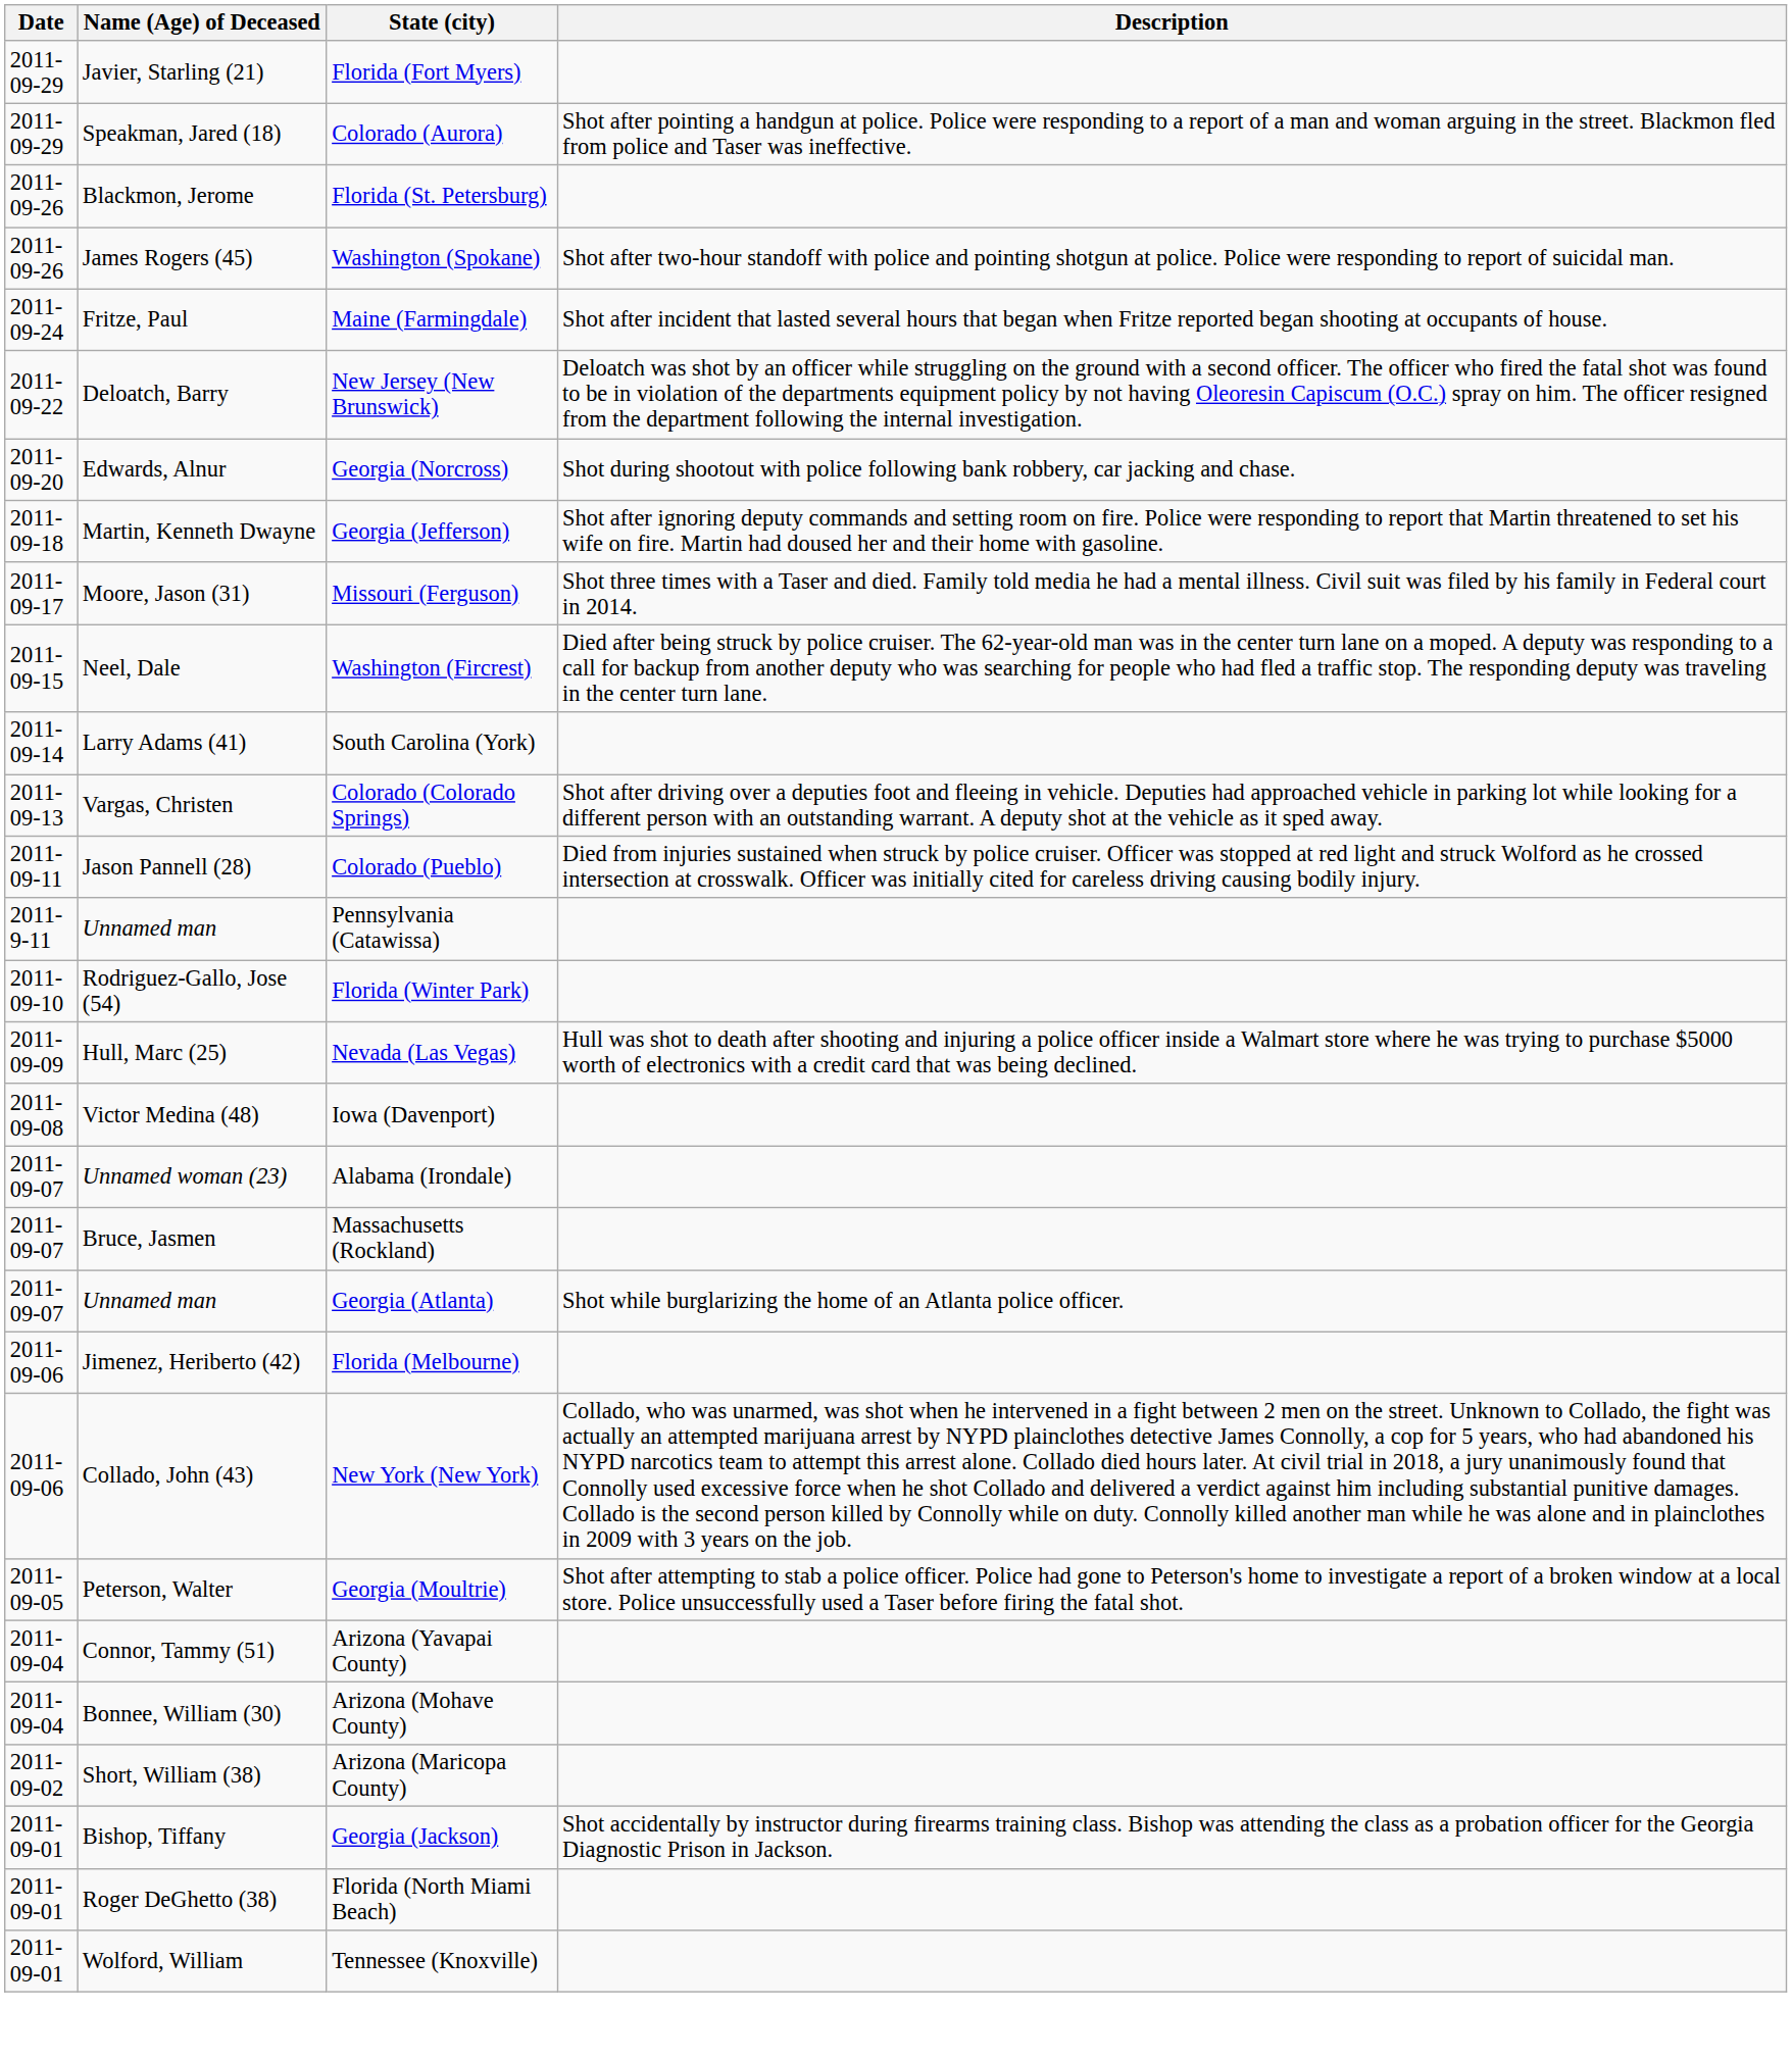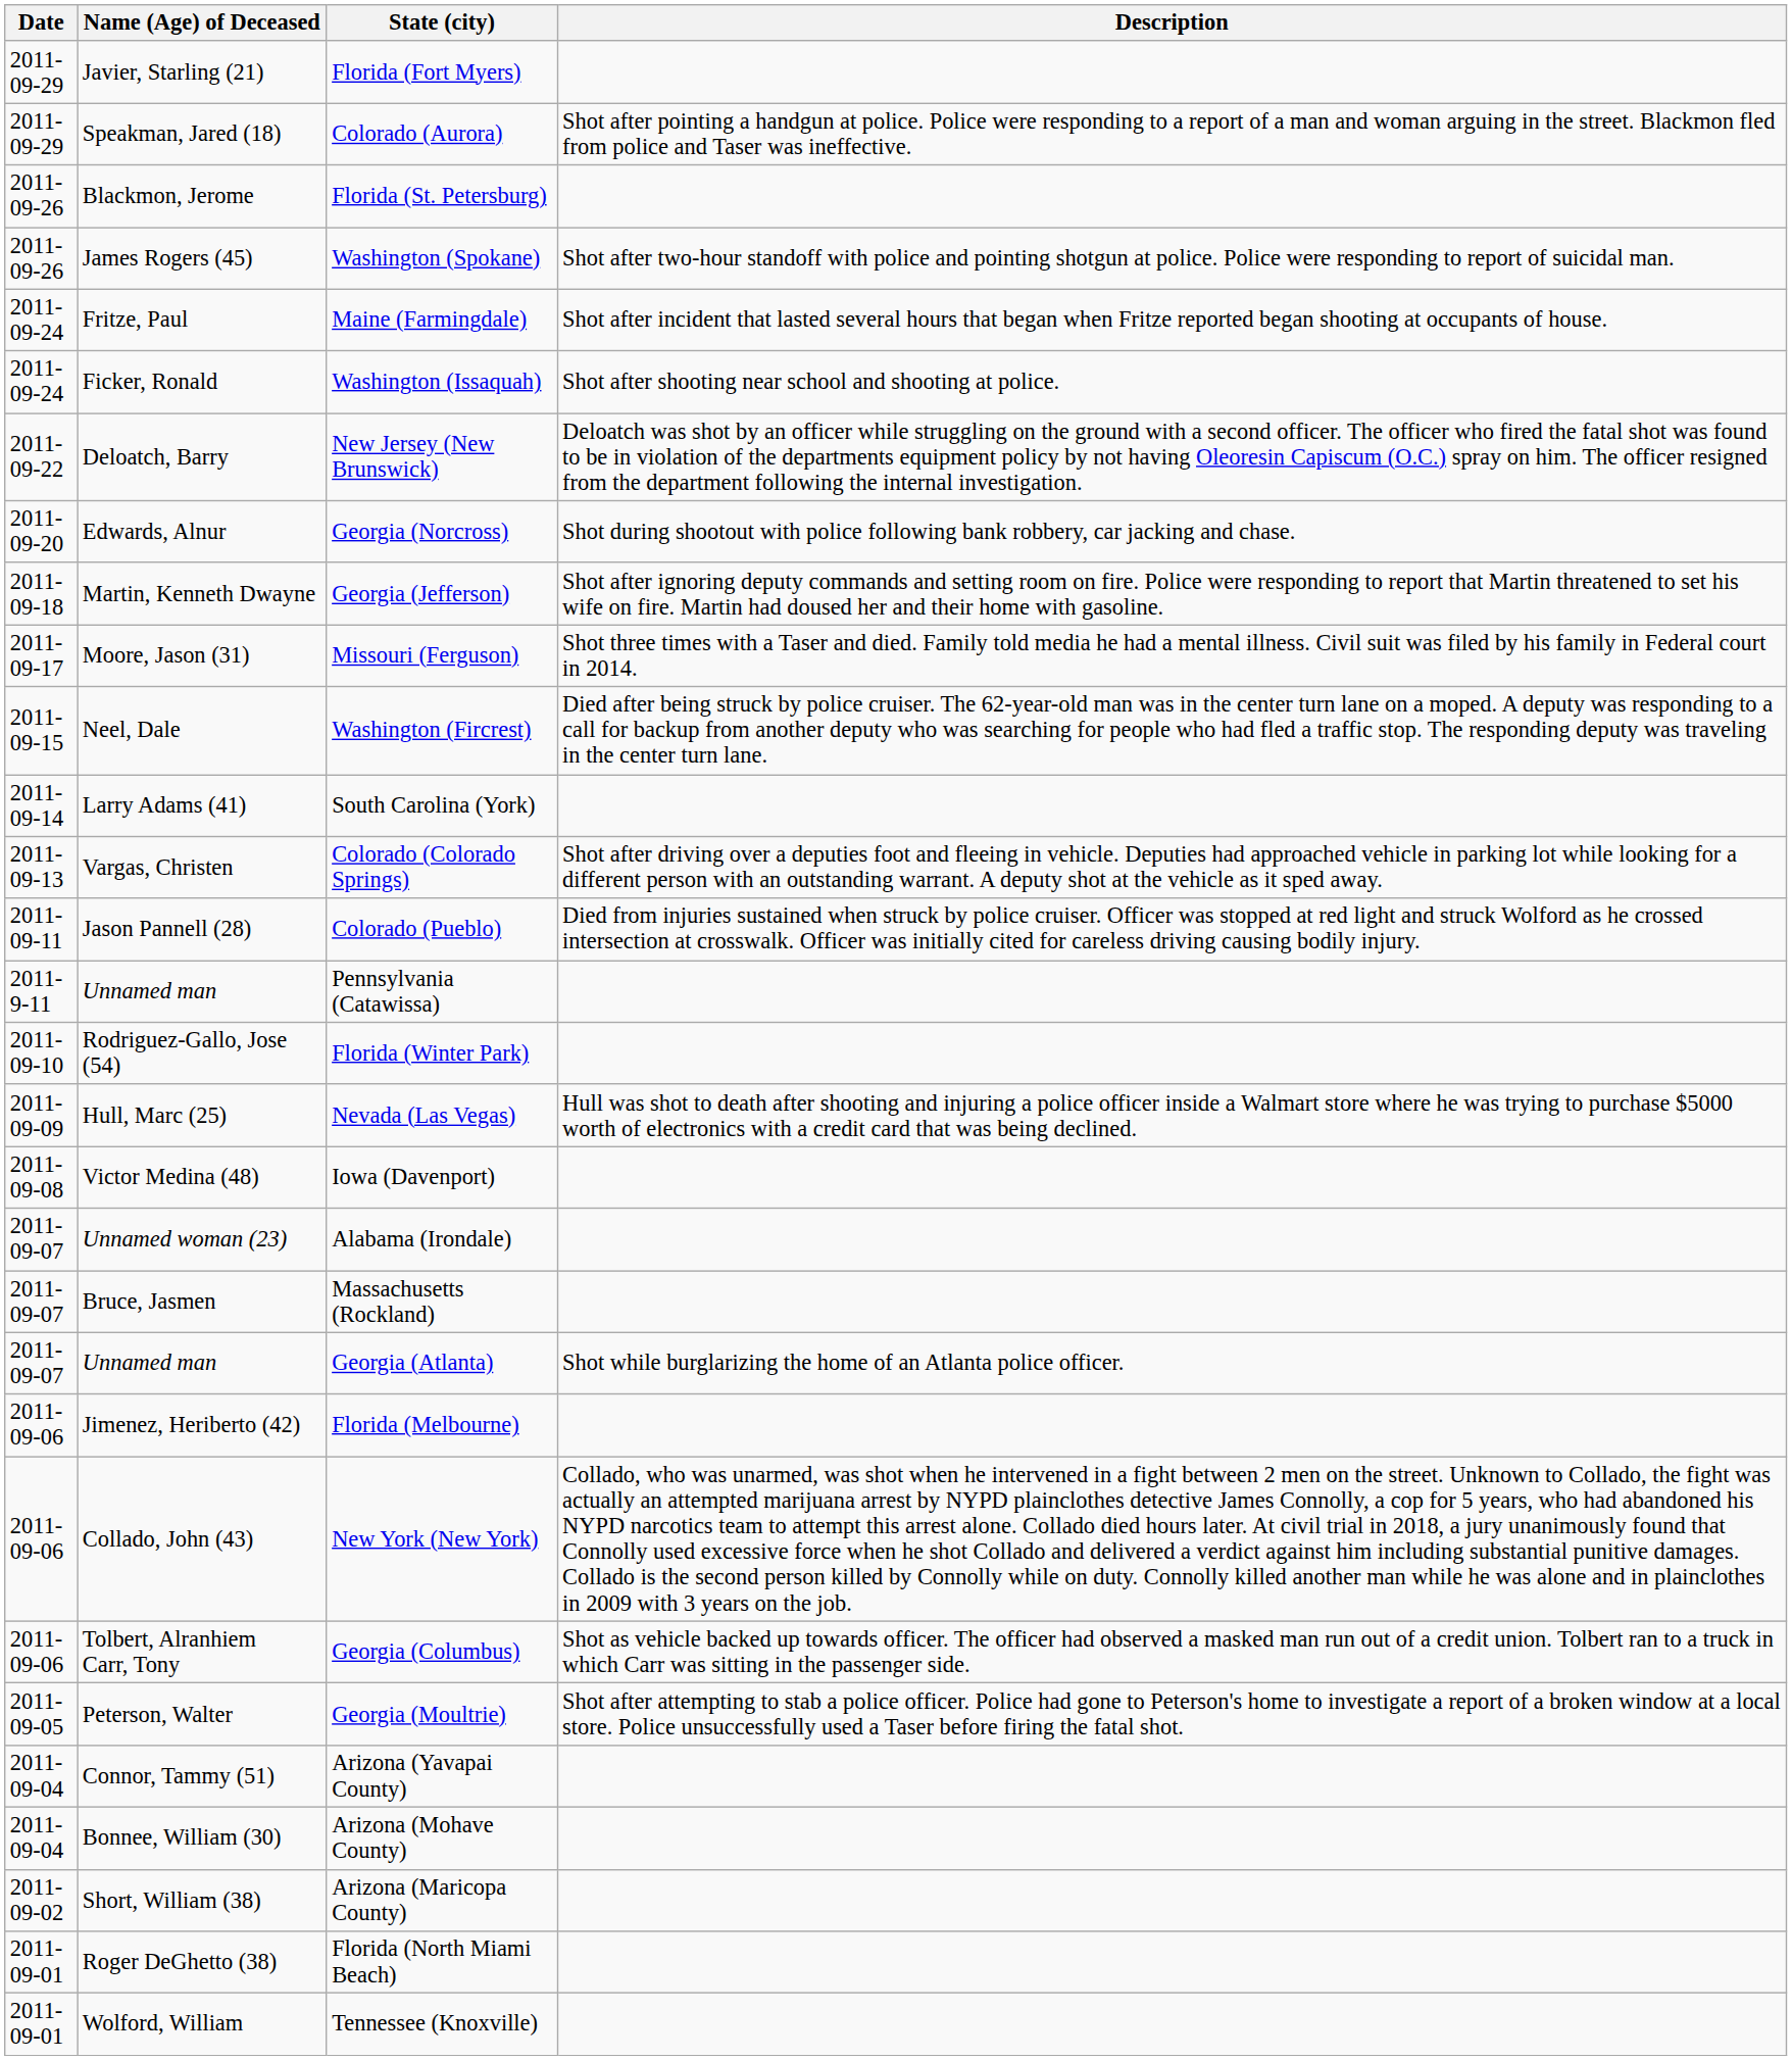+ row: 2011-09-24 | Ficker, Ronald | Washington (Issaquah) | Shot after shooting near school and shooting at police.
+ row: 2011-09-06 | Tolbert, Alranhiem Carr, Tony | Georgia (Columbus) | Shot as vehicle backed up towards officer. The officer had observed a masked man run out of a credit union. Tolbert ran to a truck in which Carr was sitting in the passenger side.
- row: 2011-09-01 | Bishop, Tiffany | Georgia (Jackson) | Shot accidentally by instructor during firearms training class. Bishop was attending the class as a probation officer for the Georgia Diagnostic Prison in Jackson.
